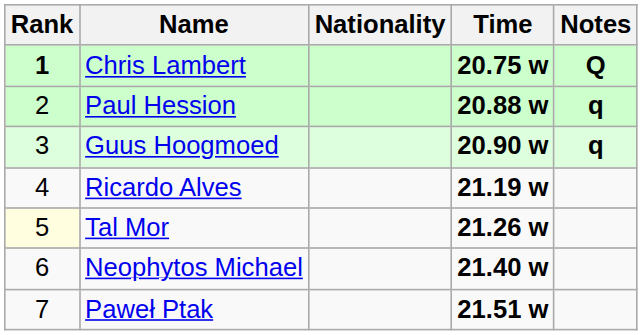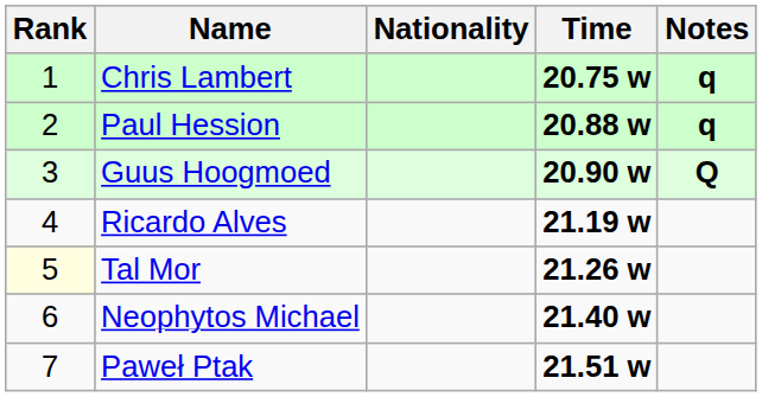Chris Lambert | Rank: bold -> normal
Chris Lambert | Notes: Q -> q
Guus Hoogmoed | Notes: q -> Q
